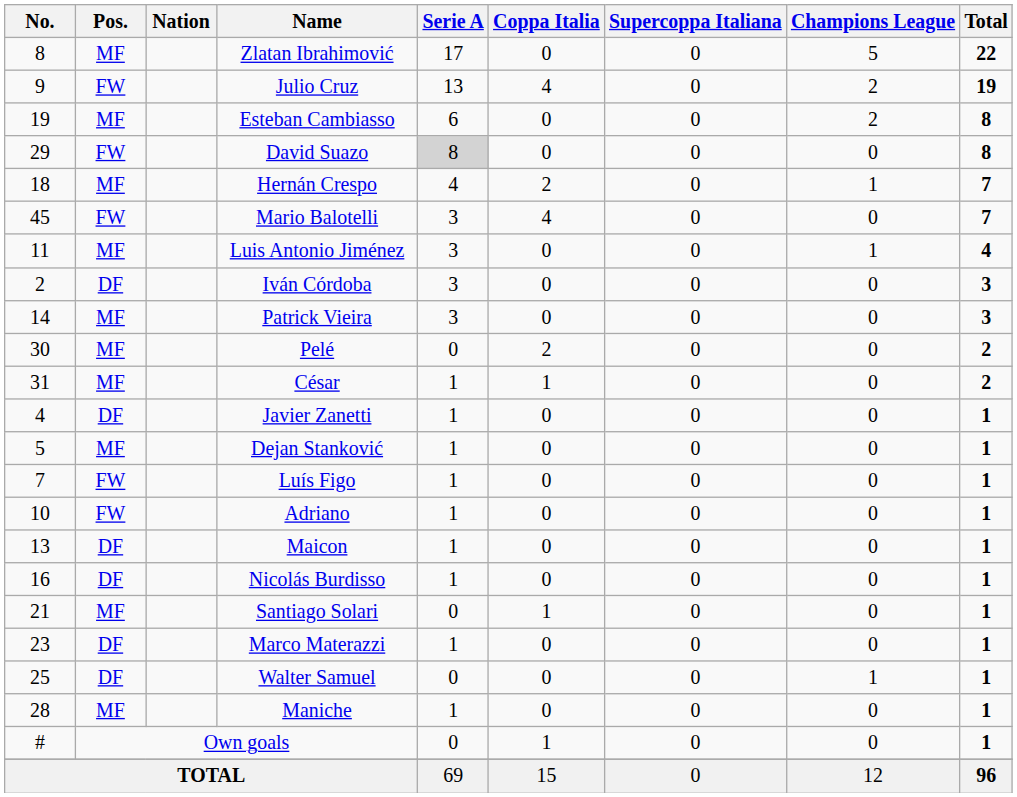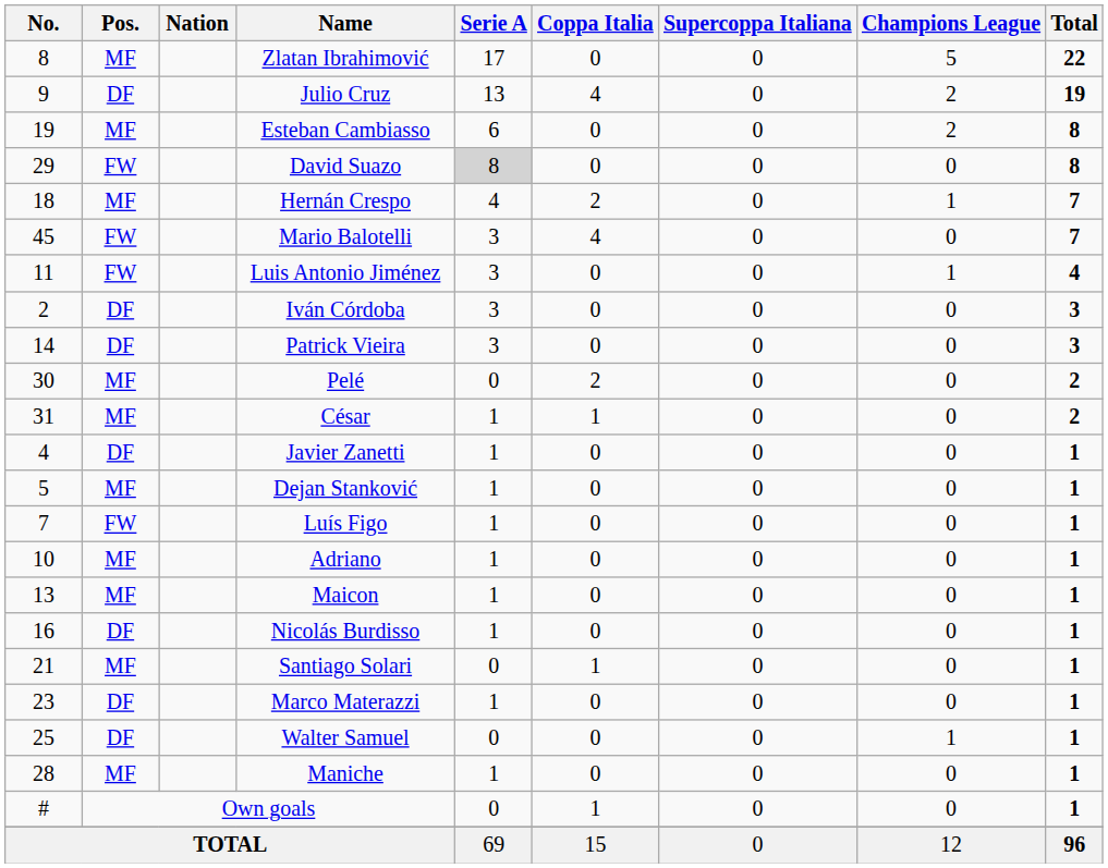Julio Cruz | Pos.: FW -> DF
Luis Antonio Jiménez | Pos.: MF -> FW
Patrick Vieira | Pos.: MF -> DF
Adriano | Pos.: FW -> MF
Maicon | Pos.: DF -> MF
